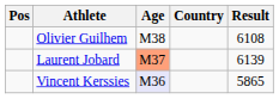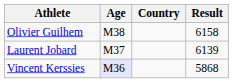- column: Pos
Olivier Guilhem | Result: 6108 -> 6158
Laurent Jobard | Age: lightsalmon background -> no background
Vincent Kerssies | Result: 5865 -> 5868
